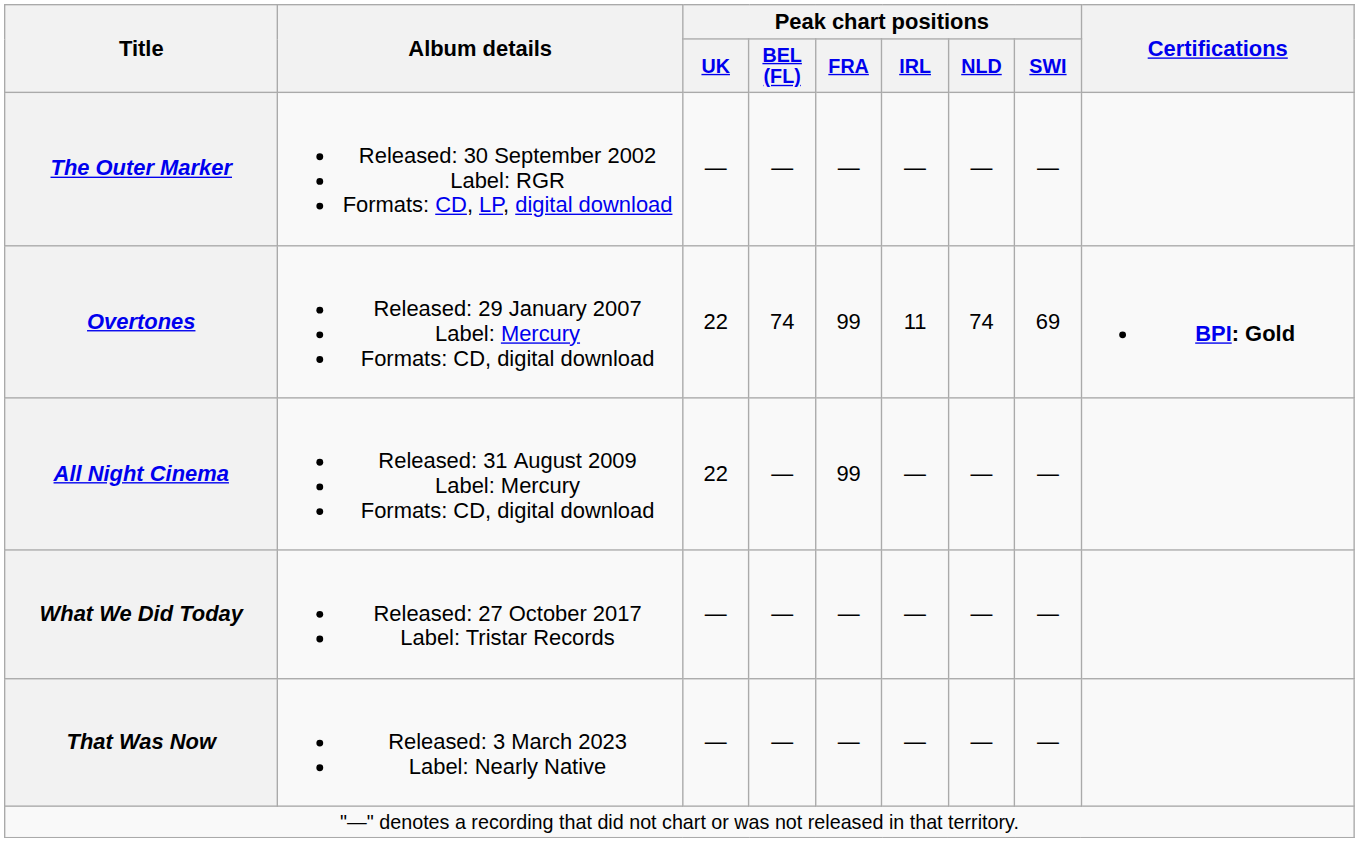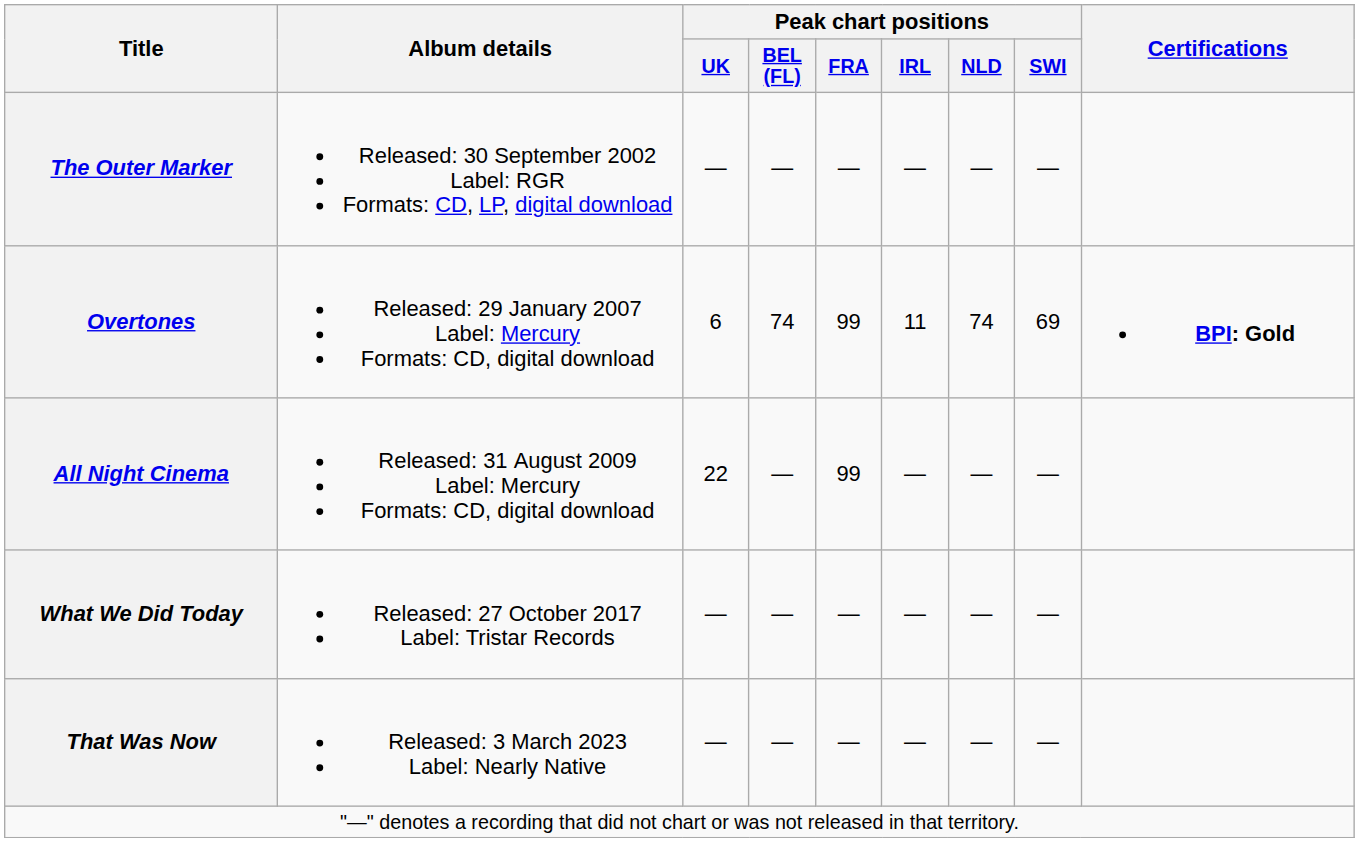Overtones | Peak chart positions / UK: 22 -> 6
